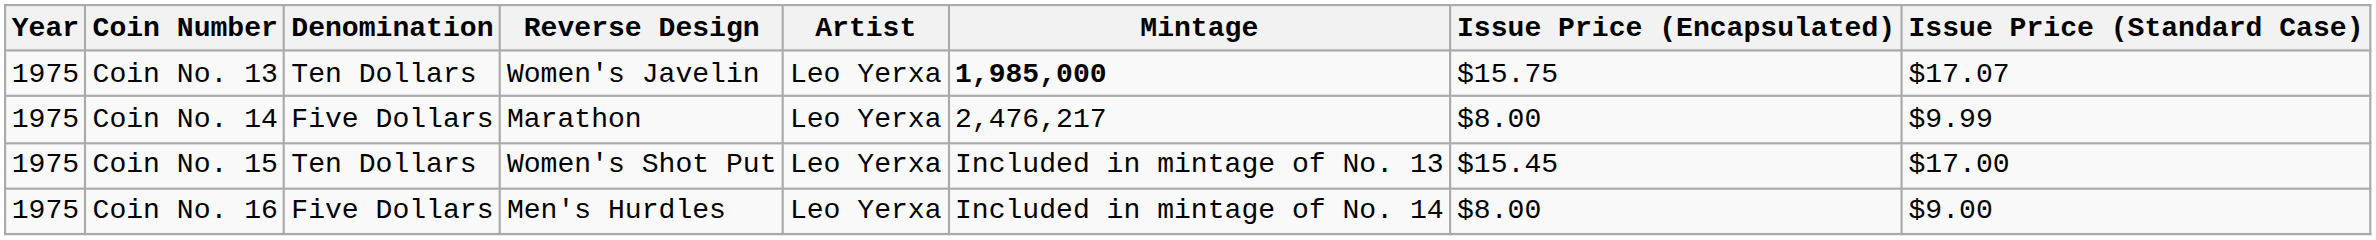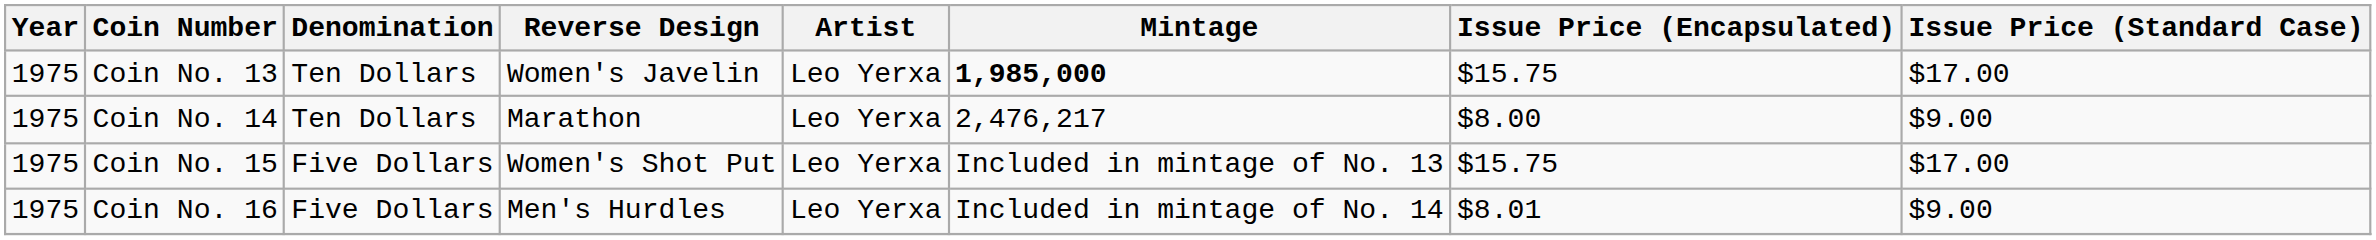Coin No. 13 | Issue Price (Standard Case): $17.07 -> $17.00
Coin No. 14 | Denomination: Five Dollars -> Ten Dollars
Coin No. 14 | Issue Price (Standard Case): $9.99 -> $9.00
Coin No. 15 | Denomination: Ten Dollars -> Five Dollars
Coin No. 15 | Issue Price (Encapsulated): $15.45 -> $15.75
Coin No. 16 | Issue Price (Encapsulated): $8.00 -> $8.01
